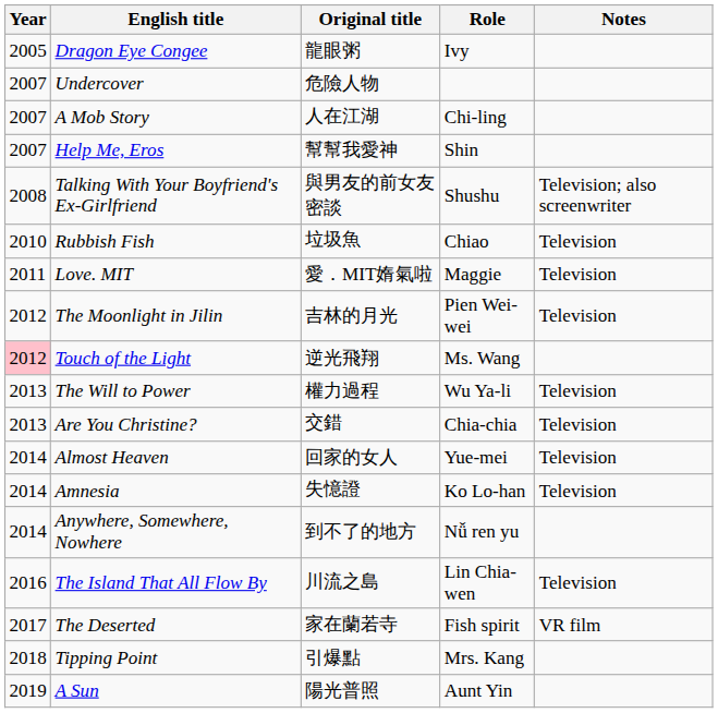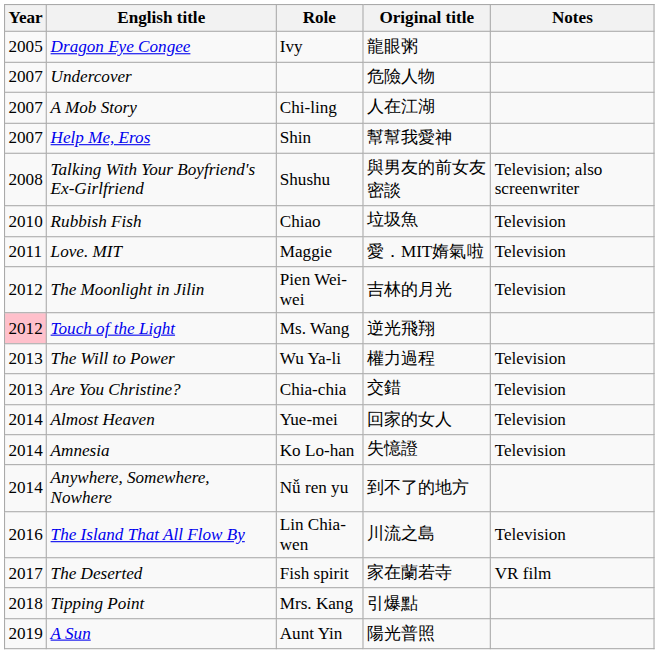columns swapped: Original title <-> Role
